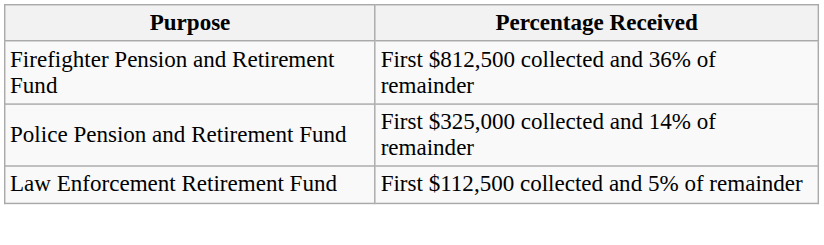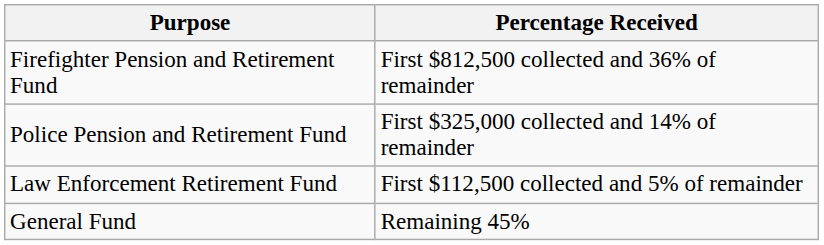+ row: General Fund | Remaining 45%
